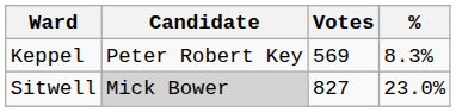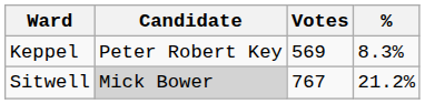Sitwell | Votes: 827 -> 767
Sitwell | %: 23.0% -> 21.2%
